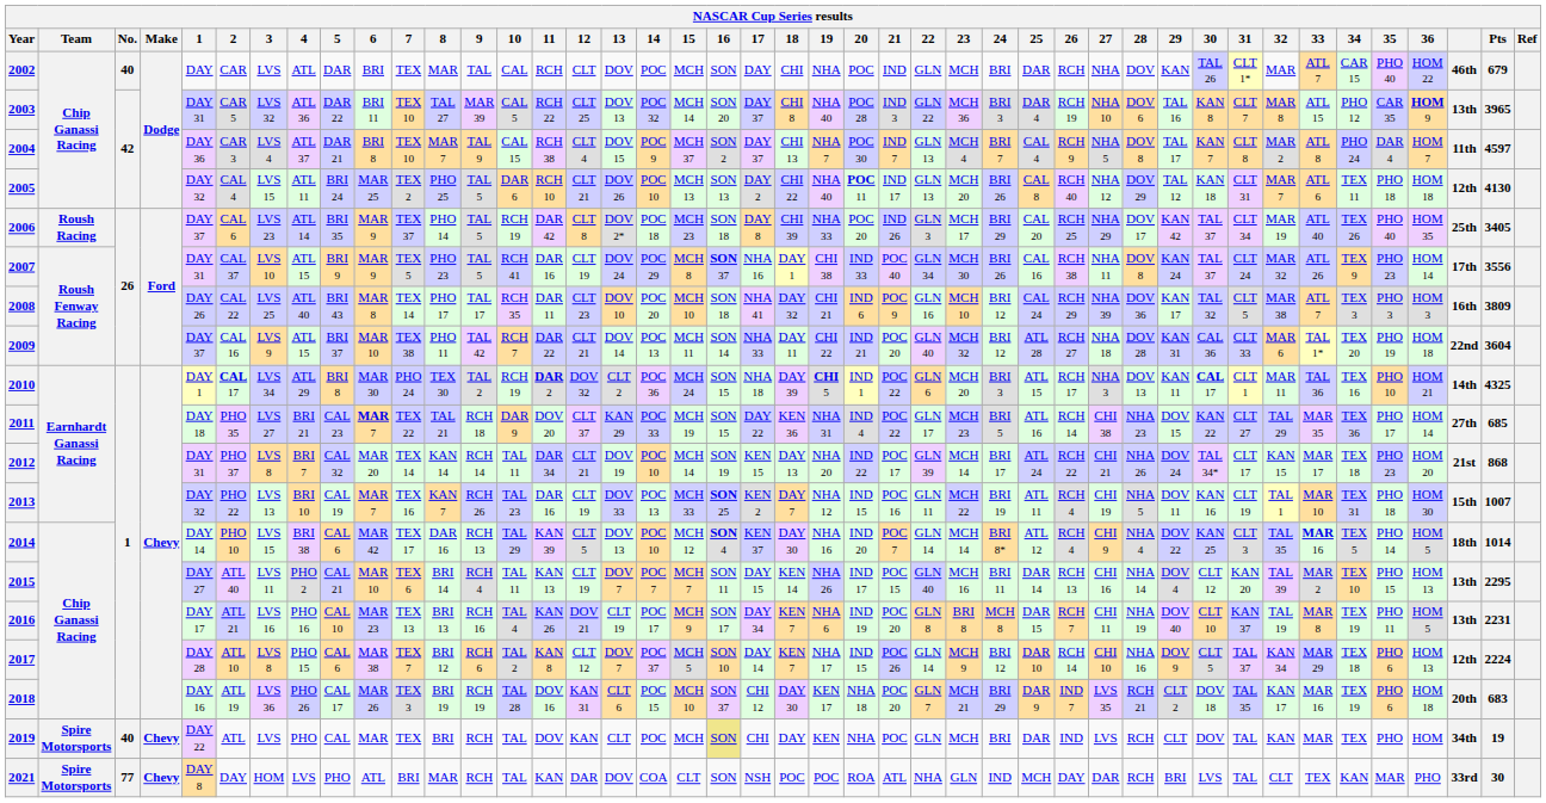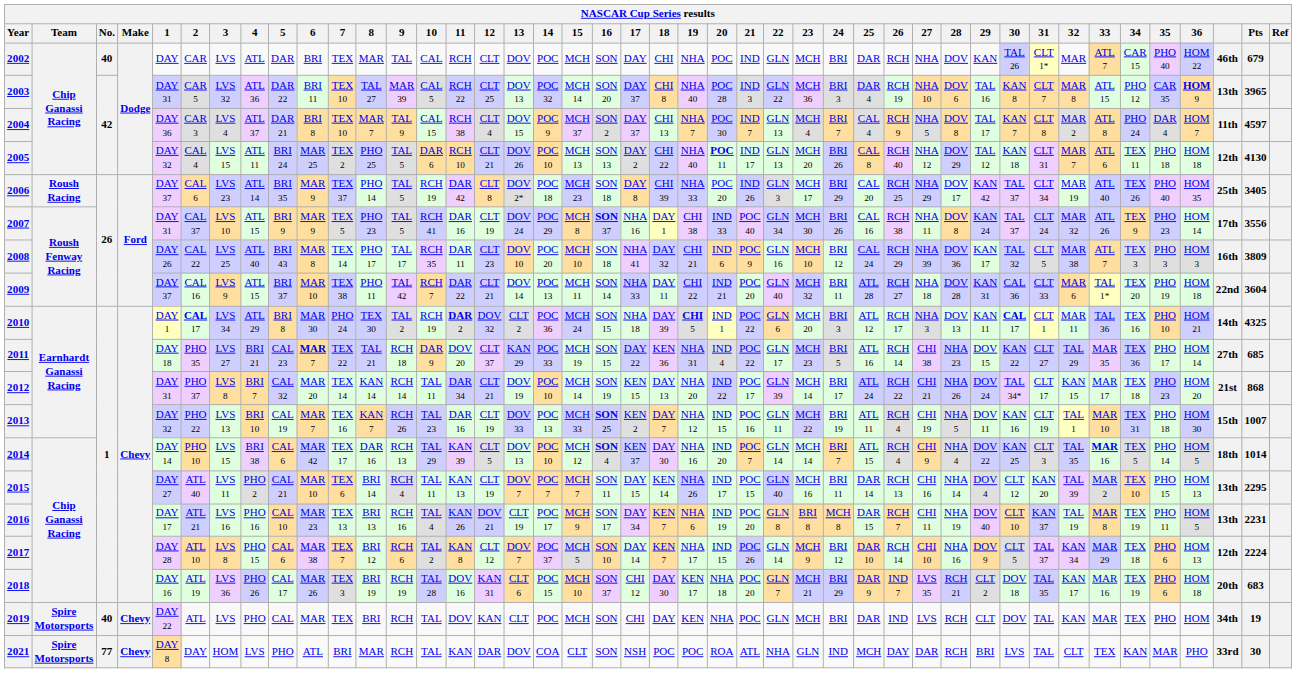2009 | 24: BRI 12 -> BRI 11
2010 | 25: ATL 15 -> ATL 12
2014 | 24: BRI 8* -> BRI 7
2014 | 25: ATL 12 -> ATL 15
2019 | 16: khaki background -> no background
